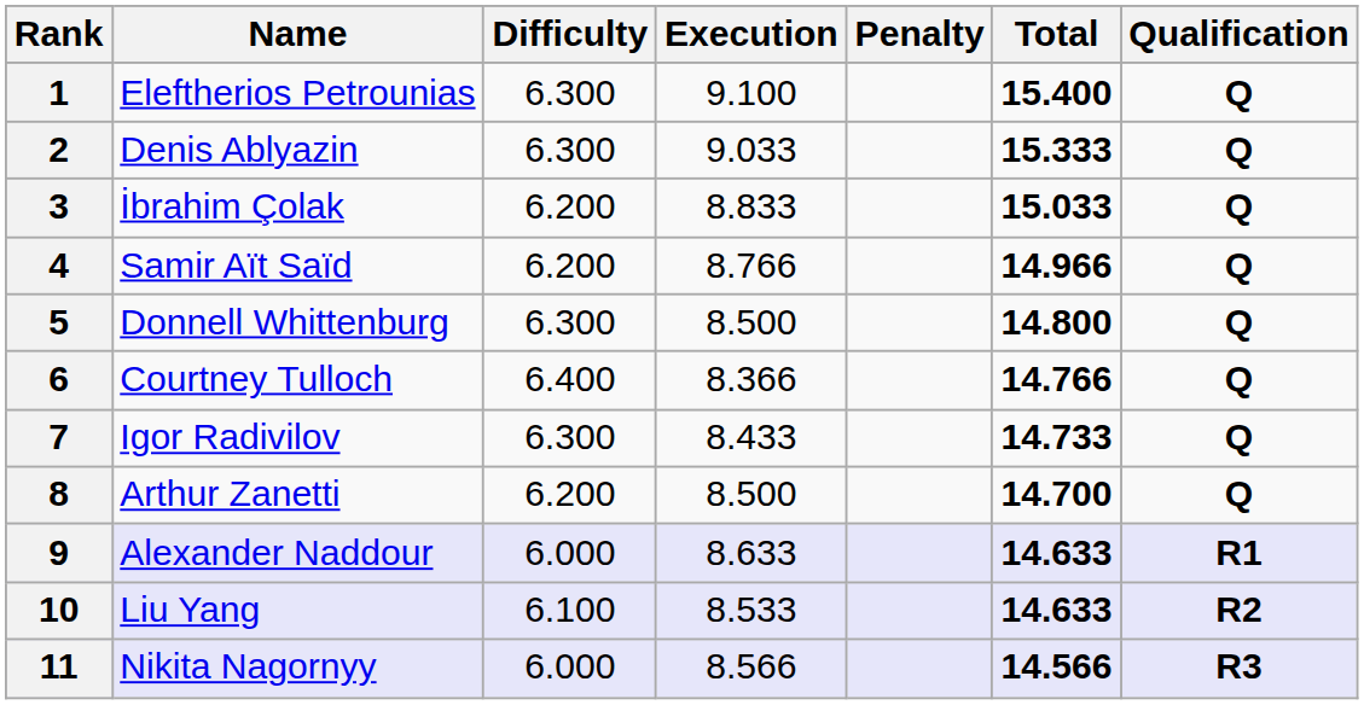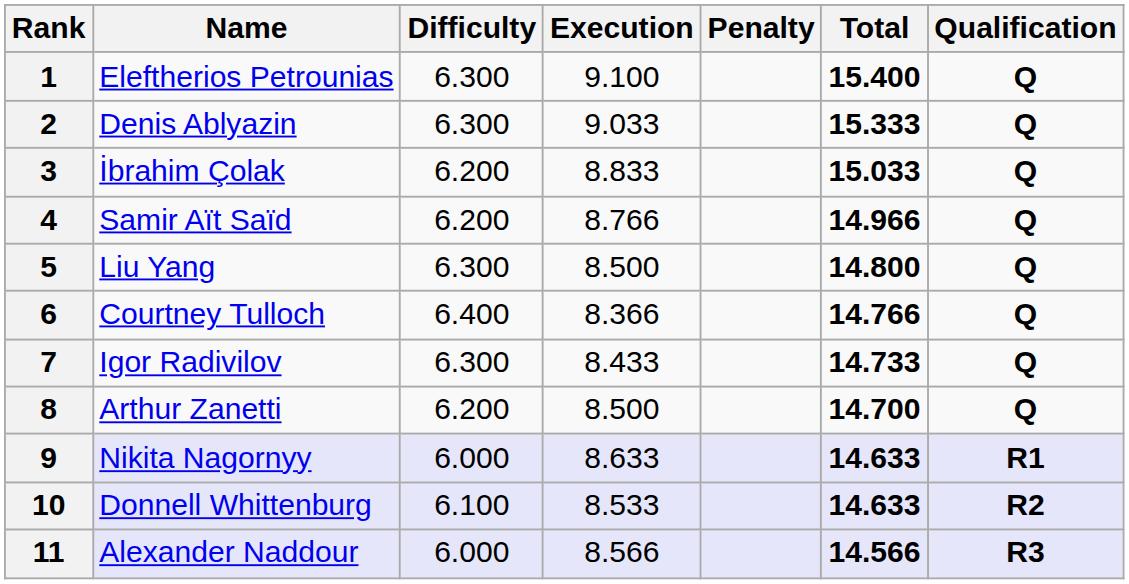5 | Name: Donnell Whittenburg -> Liu Yang
9 | Name: Alexander Naddour -> Nikita Nagornyy
10 | Name: Liu Yang -> Donnell Whittenburg
11 | Name: Nikita Nagornyy -> Alexander Naddour
